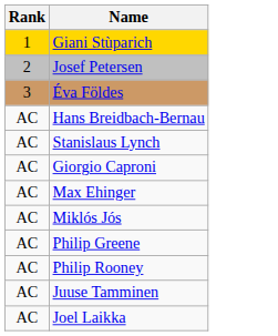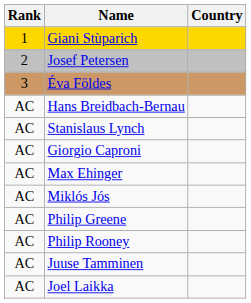+ column: Country
